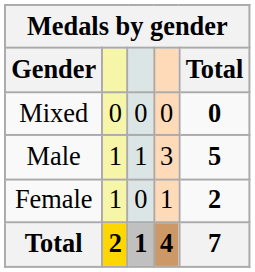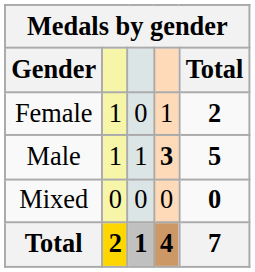rows swapped: Female <-> Mixed
Male | column 4: normal -> bold
